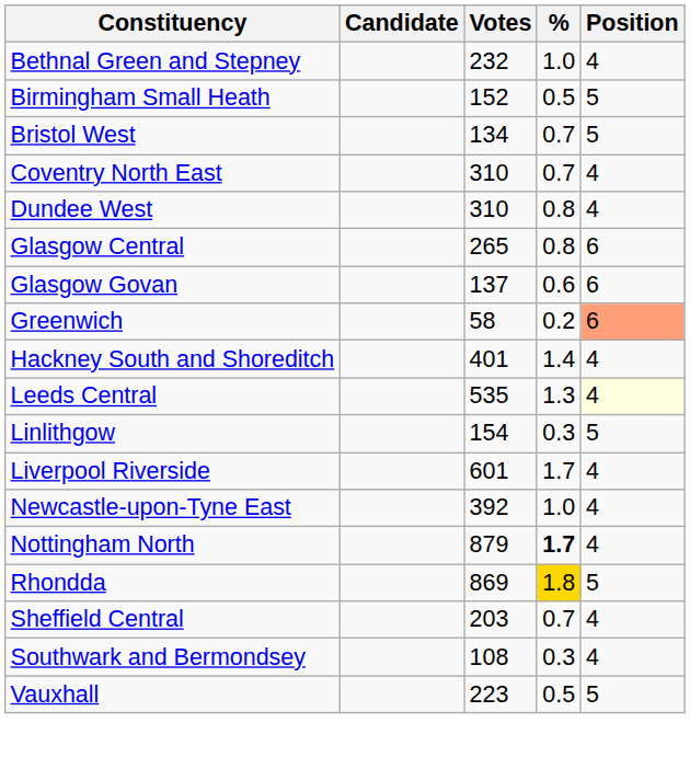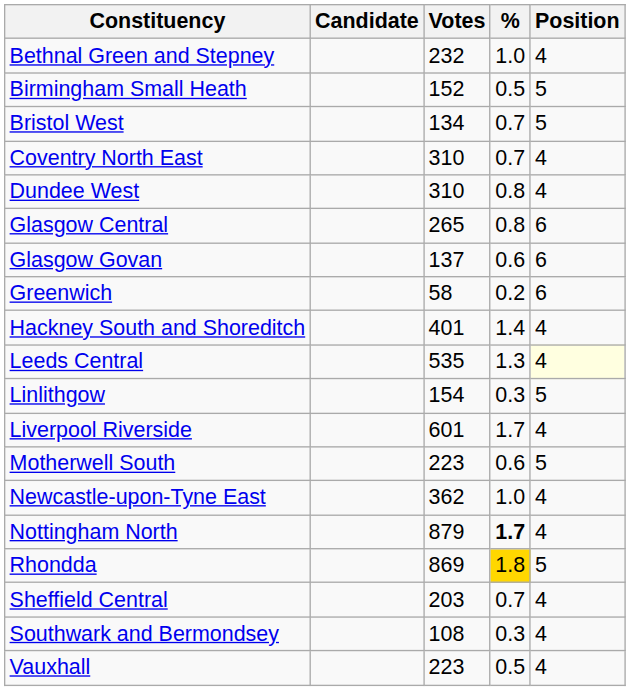Greenwich | Position: lightsalmon background -> no background
+ row: Motherwell South | 223 | 0.6 | 5
Newcastle-upon-Tyne East | Votes: 392 -> 362
Vauxhall | Position: 5 -> 4
